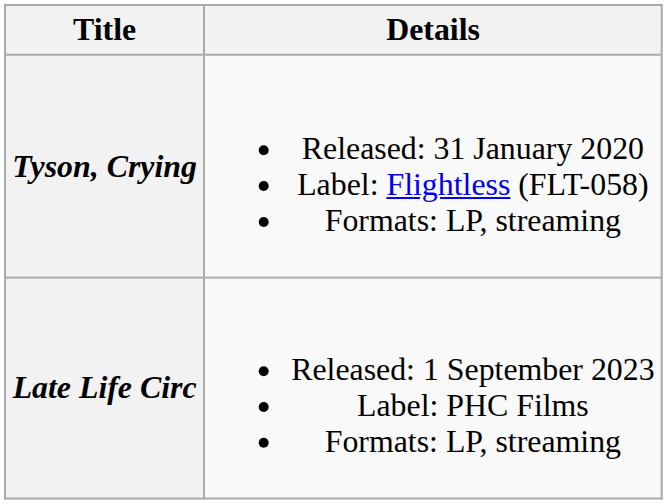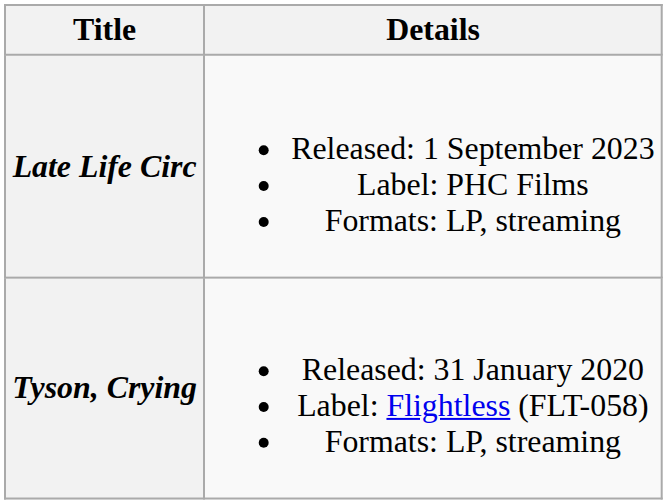rows swapped: Tyson, Crying <-> Late Life Circ
